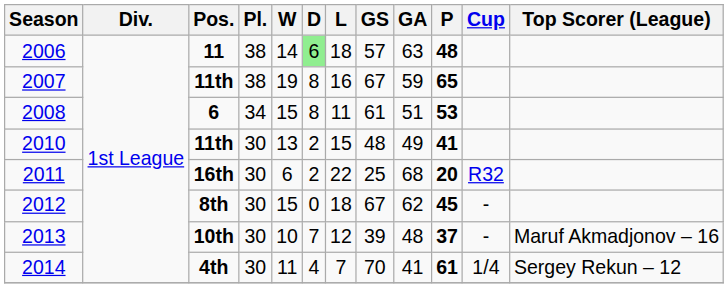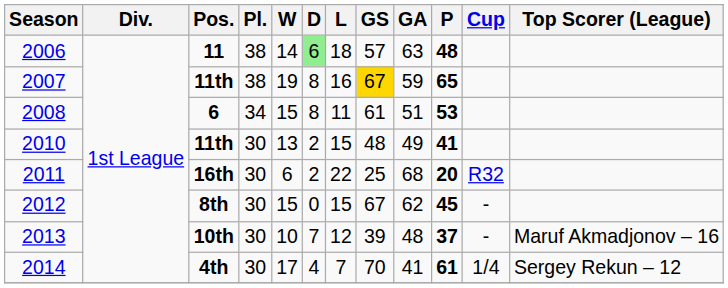2007 | GS: no background -> gold background
2012 | L: 18 -> 15
2014 | W: 11 -> 17
